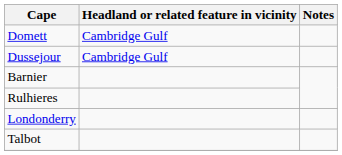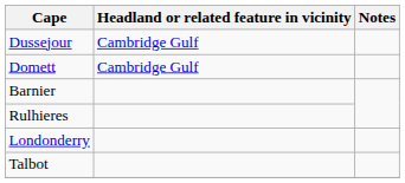rows swapped: Domett <-> Dussejour
